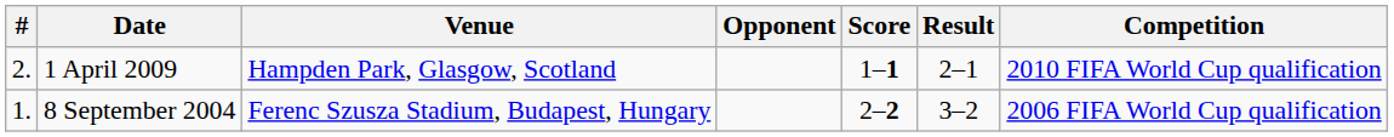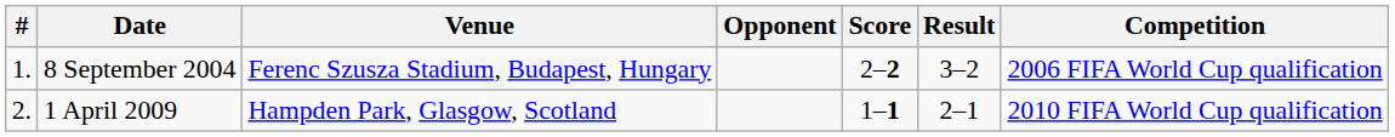rows swapped: 8 September 2004 <-> 1 April 2009
